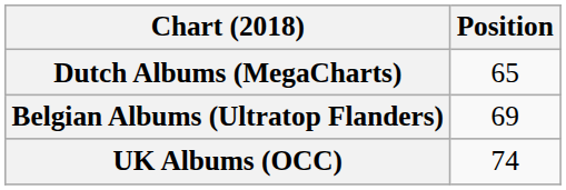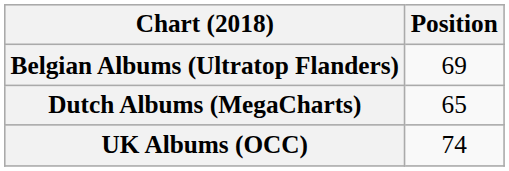rows swapped: Belgian Albums (Ultratop Flanders) <-> Dutch Albums (MegaCharts)
